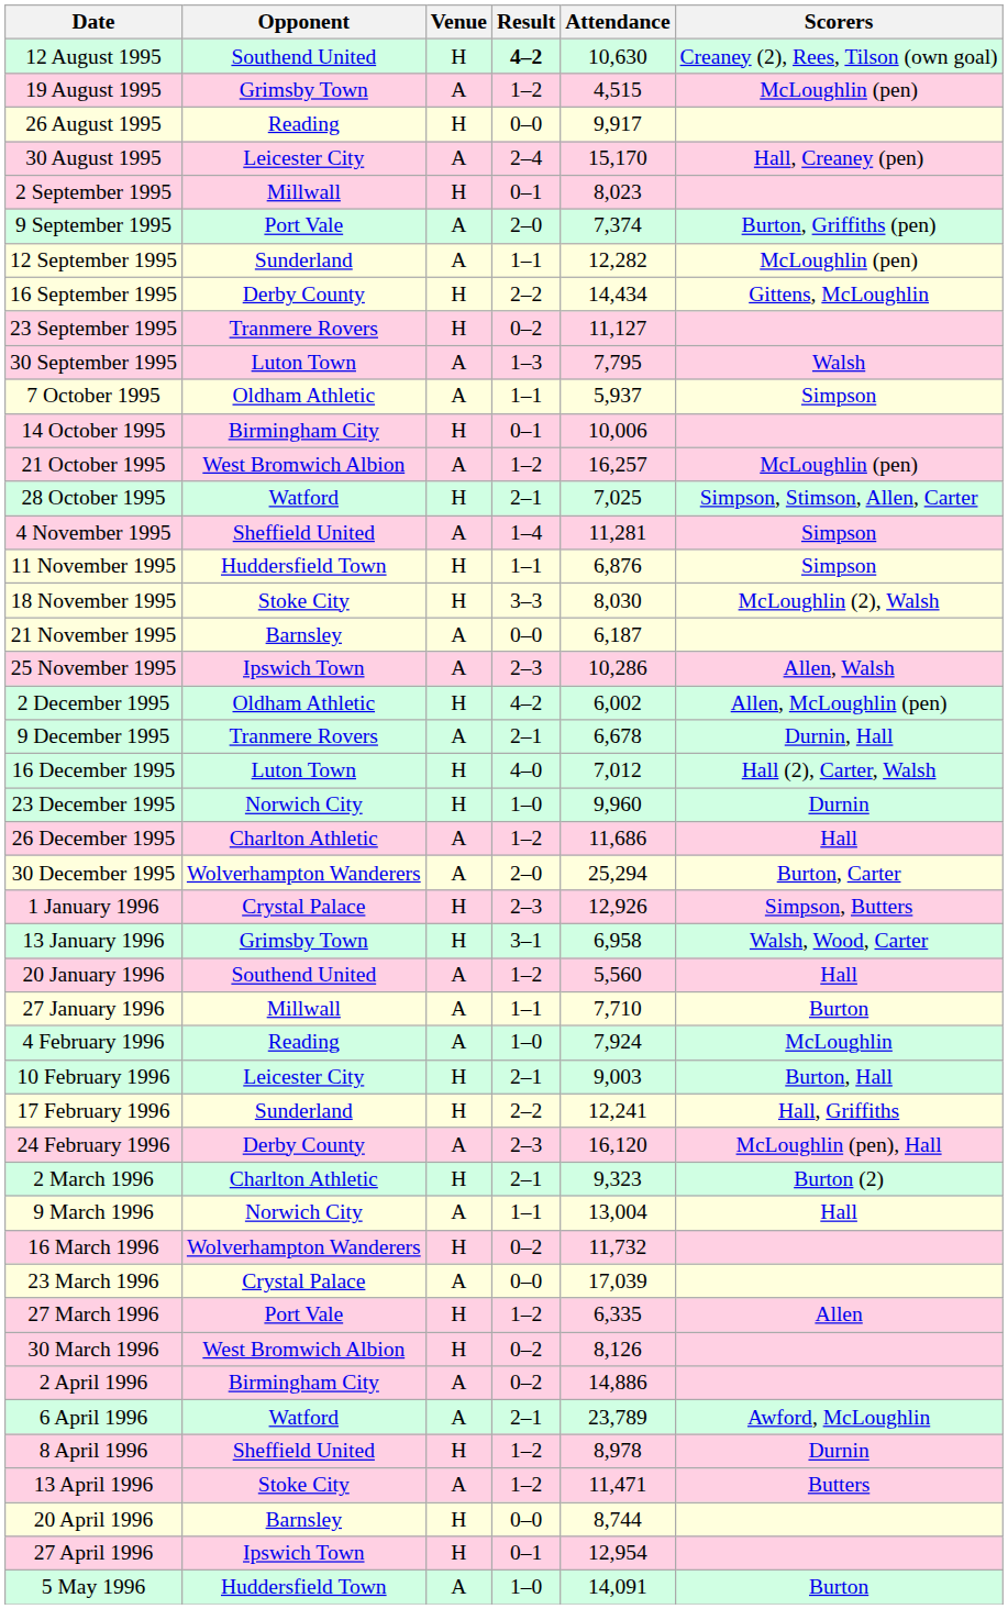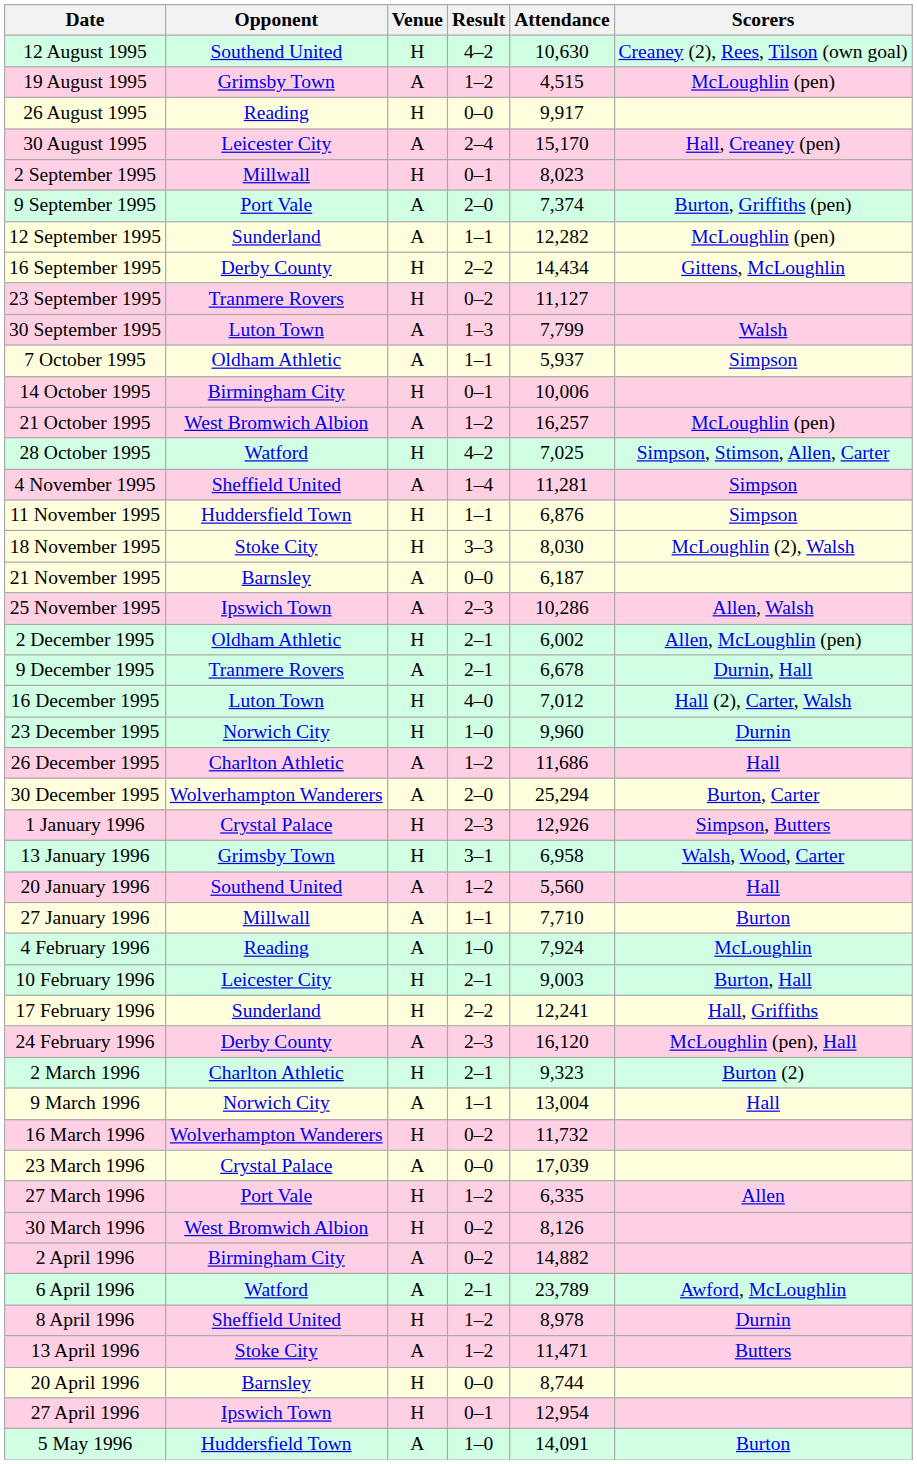12 August 1995 | Result: bold -> normal
30 September 1995 | Attendance: 7,795 -> 7,799
28 October 1995 | Result: 2–1 -> 4–2
2 December 1995 | Result: 4–2 -> 2–1
2 April 1996 | Attendance: 14,886 -> 14,882
